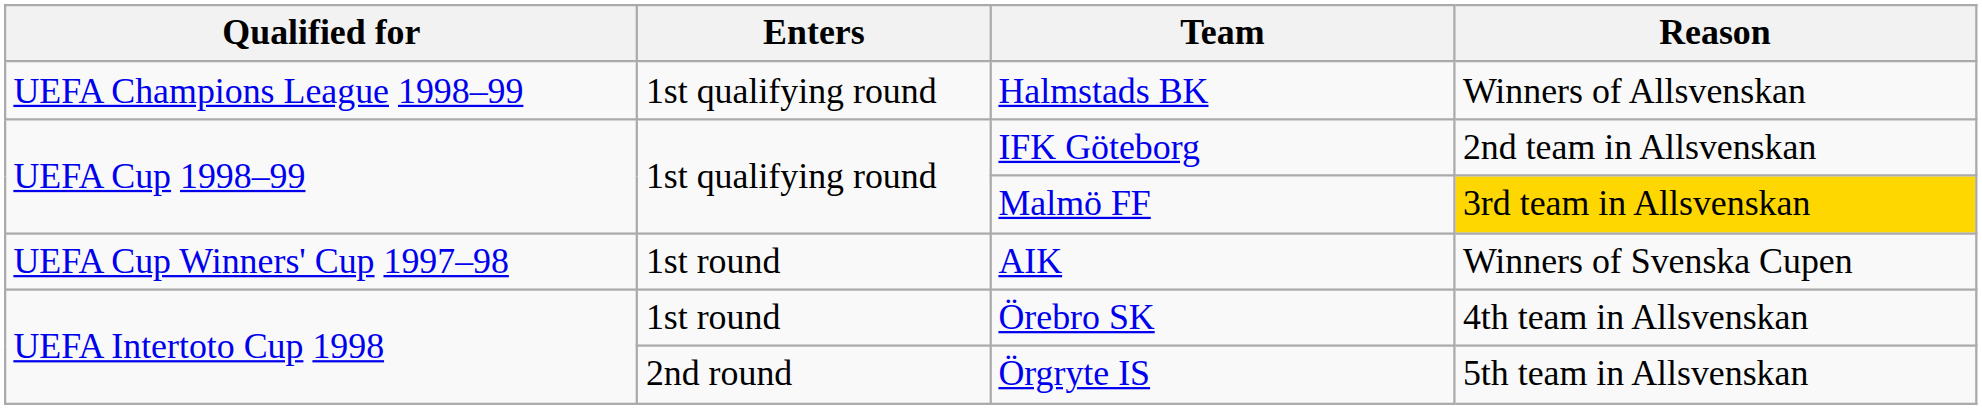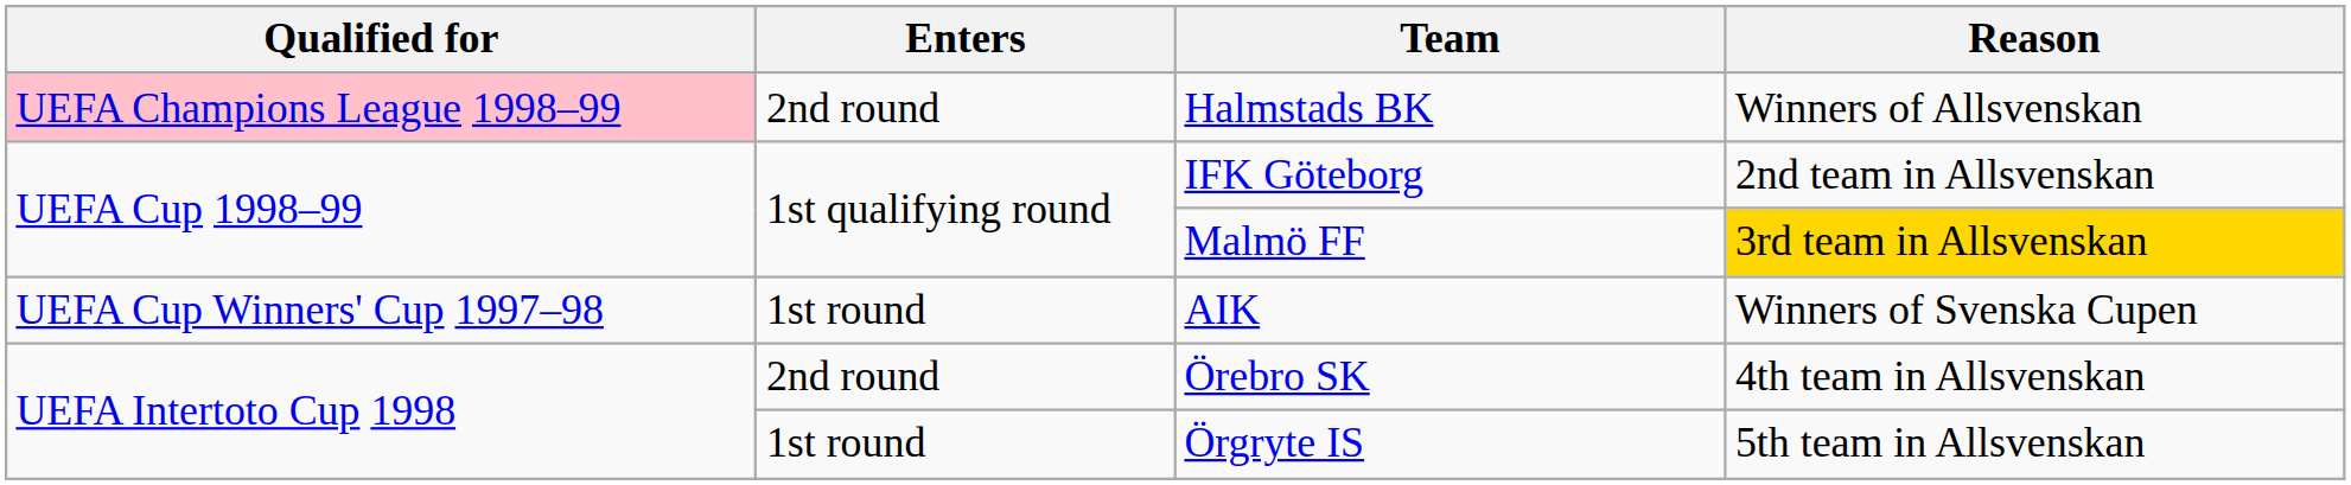Halmstads BK | Qualified for: no background -> pink background
Halmstads BK | Enters: 1st qualifying round -> 2nd round
Örebro SK | Enters: 1st round -> 2nd round
Örgryte IS | Enters: 2nd round -> 1st round
